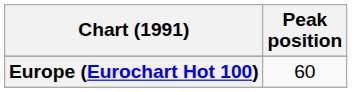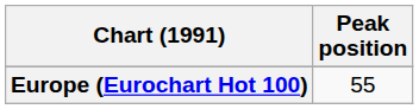Europe (Eurochart Hot 100) | Peak position: 60 -> 55
